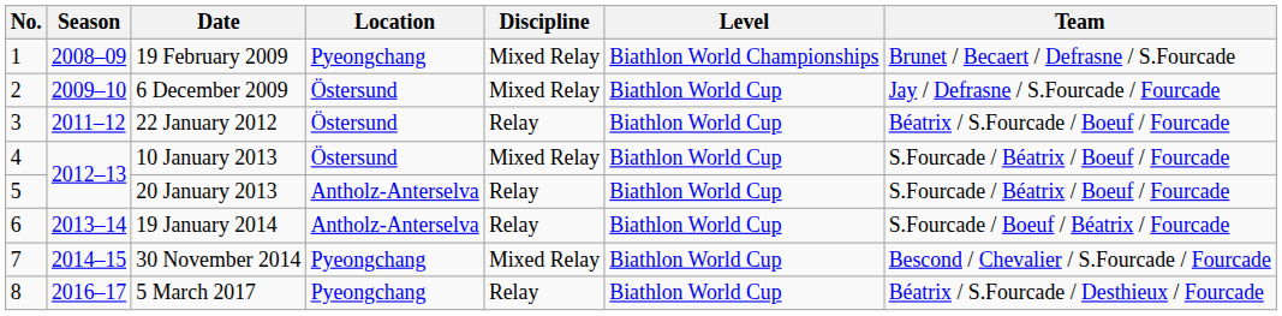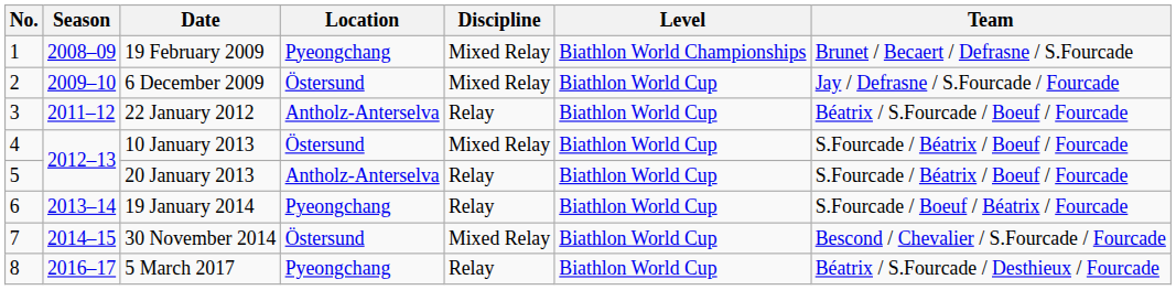22 January 2012 | Location: Östersund -> Antholz-Anterselva
19 January 2014 | Location: Antholz-Anterselva -> Pyeongchang
30 November 2014 | Location: Pyeongchang -> Östersund
